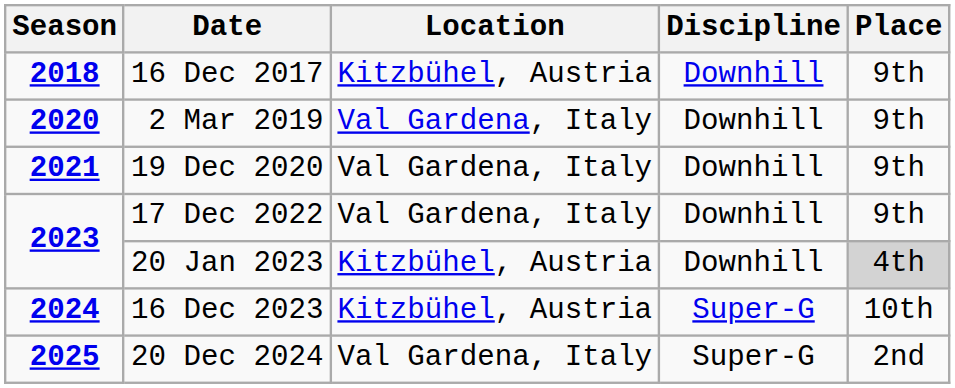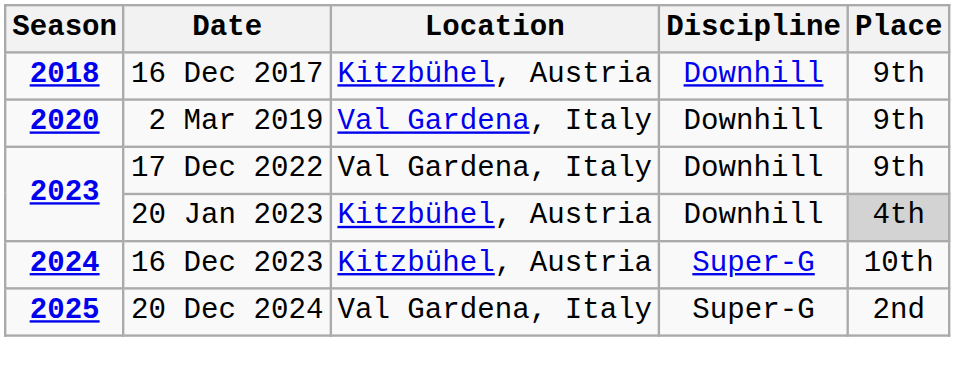- row: 2021 | 19 Dec 2020 | Val Gardena, Italy | Downhill | 9th
